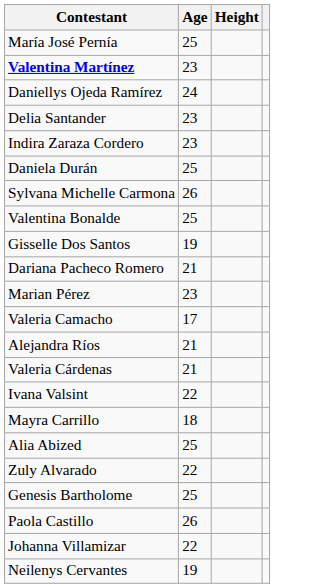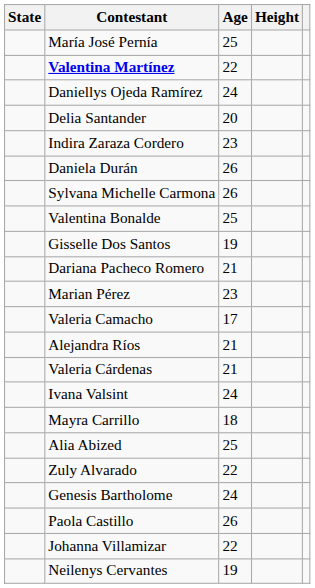+ column: State
Valentina Martínez | Age: 23 -> 22
Delia Santander | Age: 23 -> 20
Daniela Durán | Age: 25 -> 26
Ivana Valsint | Age: 22 -> 24
Genesis Bartholome | Age: 25 -> 24
